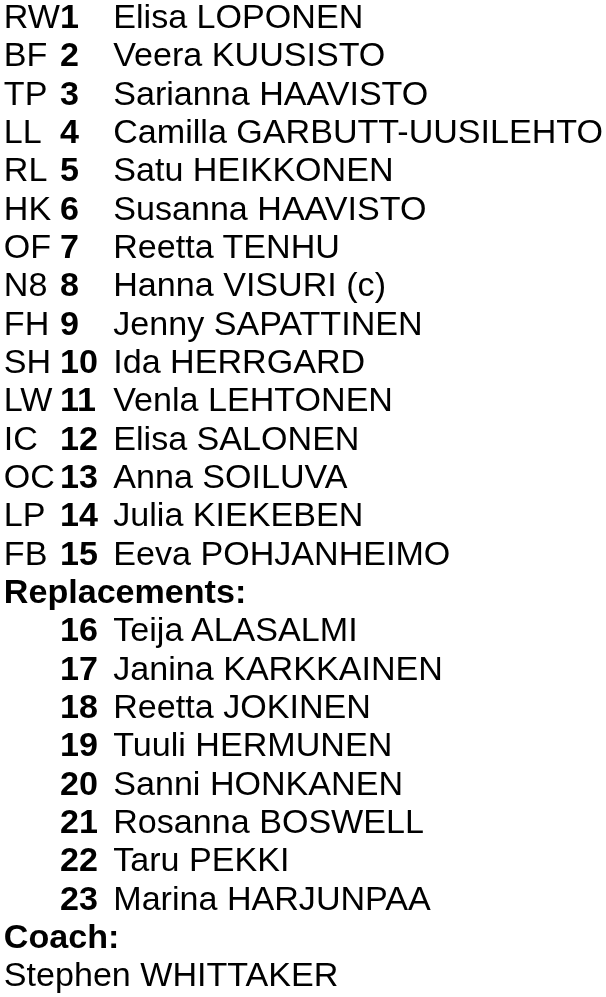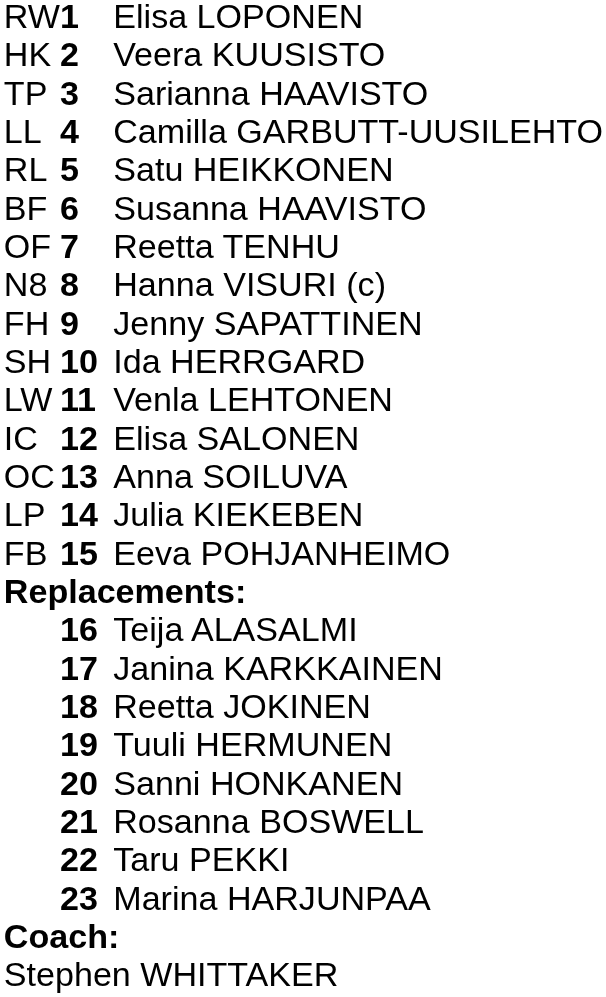Veera KUUSISTO | column 1: BF -> HK
Susanna HAAVISTO | column 1: HK -> BF
